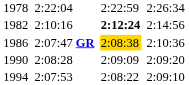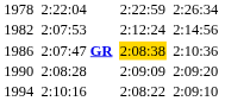1982 | column 3: 2:10:16 -> 2:07:53
1982 | column 5: bold -> normal
1994 | column 3: 2:07:53 -> 2:10:16
